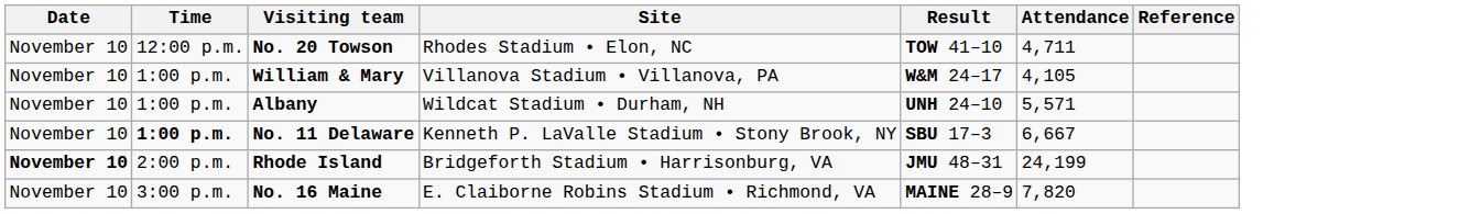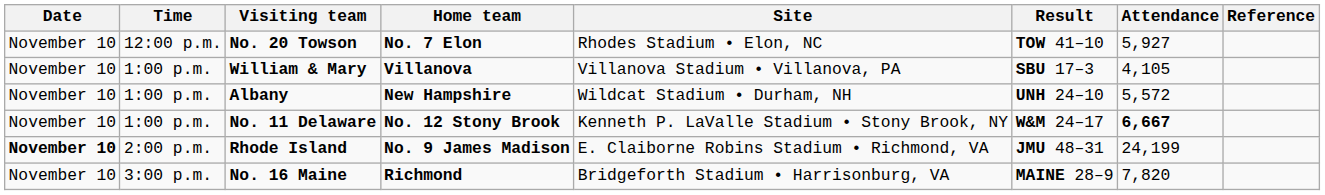+ column: Home team | No. 7 Elon | Villanova | New Hampshire | No. 12 Stony Brook | No. 9 James Madison | Richmond
No. 20 Towson | Attendance: 4,711 -> 5,927
William & Mary | Result: W&M 24–17 -> SBU 17–3
Albany | Attendance: 5,571 -> 5,572
No. 11 Delaware | Time: bold -> normal
No. 11 Delaware | Result: SBU 17–3 -> W&M 24–17
No. 11 Delaware | Attendance: normal -> bold
Rhode Island | Site: Bridgeforth Stadium • Harrisonburg, VA -> E. Claiborne Robins Stadium • Richmond, VA
No. 16 Maine | Site: E. Claiborne Robins Stadium • Richmond, VA -> Bridgeforth Stadium • Harrisonburg, VA
